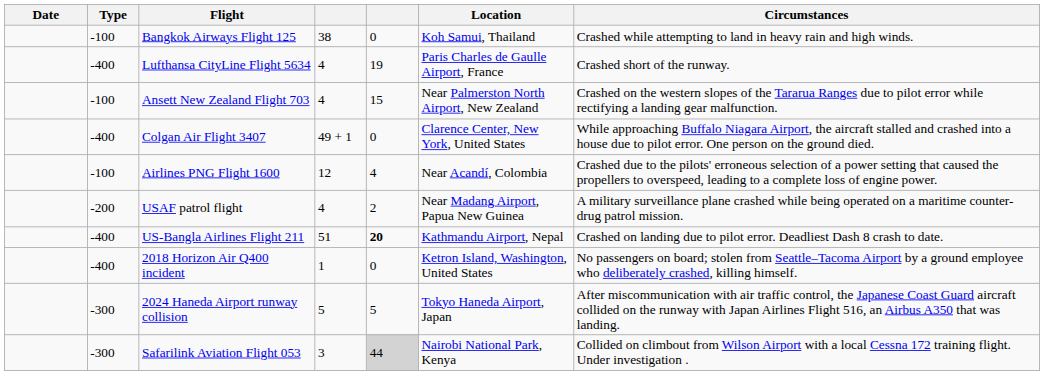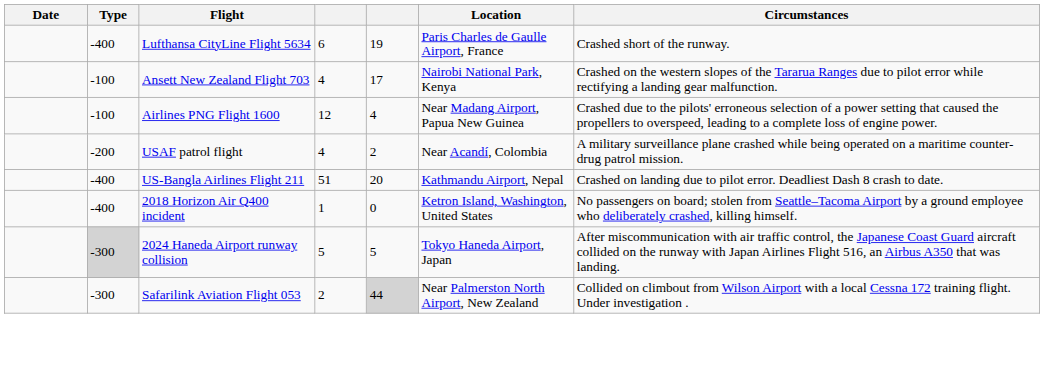- row: -100 | Bangkok Airways Flight 125 | 38 | 0 | Koh Samui, Thailand | Crashed while attempting to land in heavy rain and high winds.
Lufthansa CityLine Flight 5634 | column 4: 4 -> 6
Ansett New Zealand Flight 703 | column 5: 15 -> 17
Ansett New Zealand Flight 703 | Location: Near Palmerston North Airport, New Zealand -> Nairobi National Park, Kenya
- row: -400 | Colgan Air Flight 3407 | 49 + 1 | 0 | Clarence Center, New York, United States | While approaching Buffalo Niagara Airport, the aircraft stalled and crashed into a house due to pilot error. One person on the ground died.
Airlines PNG Flight 1600 | Location: Near Acandí, Colombia -> Near Madang Airport, Papua New Guinea
USAF patrol flight | Location: Near Madang Airport, Papua New Guinea -> Near Acandí, Colombia
US-Bangla Airlines Flight 211 | column 5: bold -> normal
2024 Haneda Airport runway collision | Type: no background -> lightgrey background
Safarilink Aviation Flight 053 | column 4: 3 -> 2
Safarilink Aviation Flight 053 | Location: Nairobi National Park, Kenya -> Near Palmerston North Airport, New Zealand
